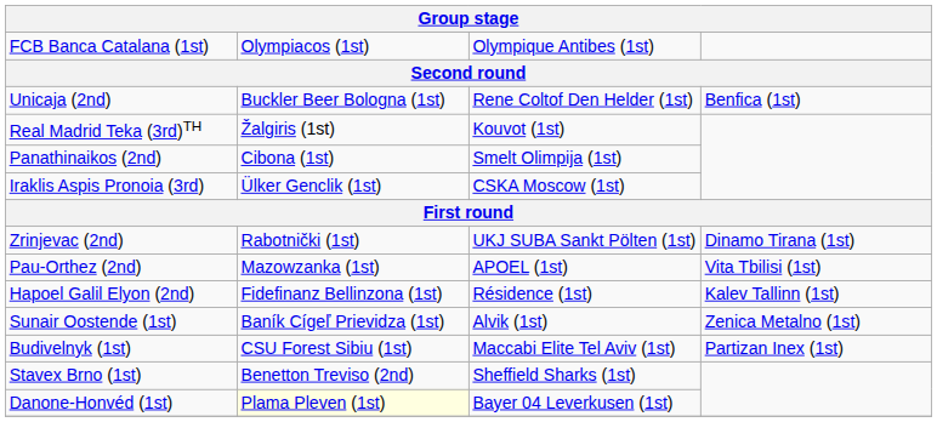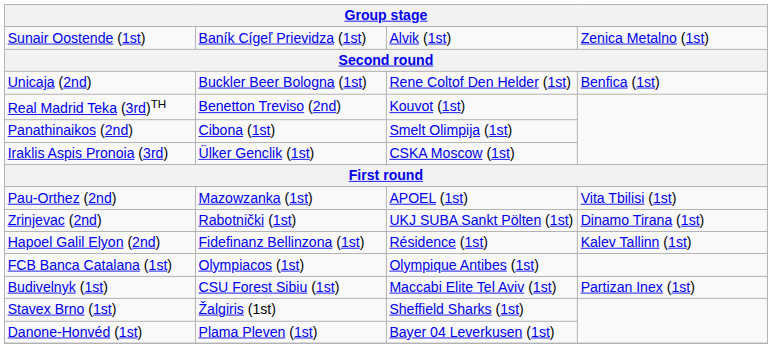rows swapped: FCB Banca Catalana (1st) <-> Sunair Oostende (1st)
Real Madrid Teka (3rd)TH | column 2: Žalgiris (1st) -> Benetton Treviso (2nd)
rows swapped: Pau-Orthez (2nd) <-> Zrinjevac (2nd)
Stavex Brno (1st) | column 2: Benetton Treviso (2nd) -> Žalgiris (1st)
Danone-Honvéd (1st) | column 2: lightyellow background -> no background
